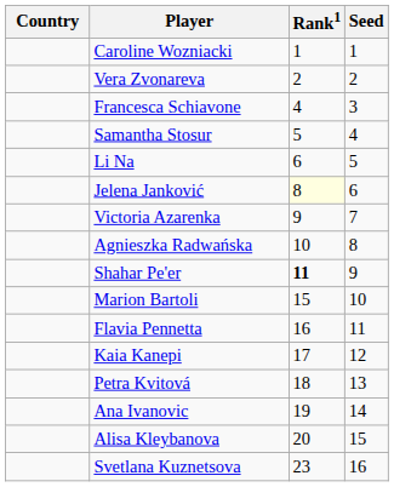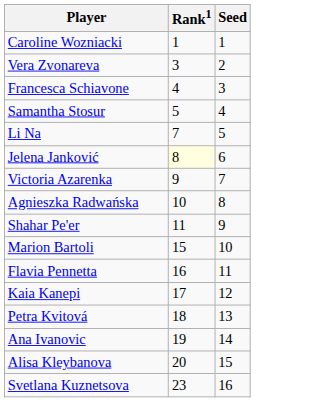- column: Country
Vera Zvonareva | Rank1: 2 -> 3
Li Na | Rank1: 6 -> 7
Shahar Pe'er | Rank1: bold -> normal
